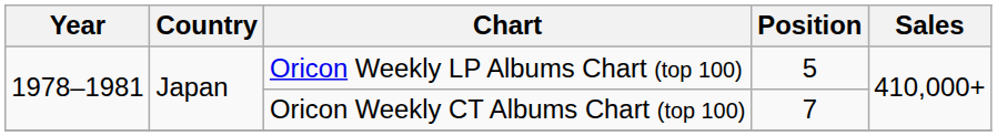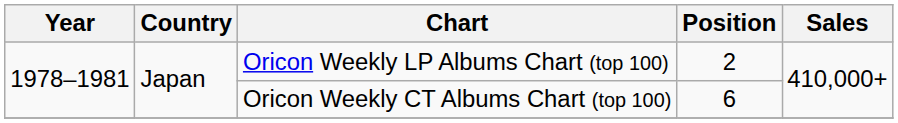Oricon Weekly LP Albums Chart (top 100) | Position: 5 -> 2
Oricon Weekly CT Albums Chart (top 100) | Position: 7 -> 6
